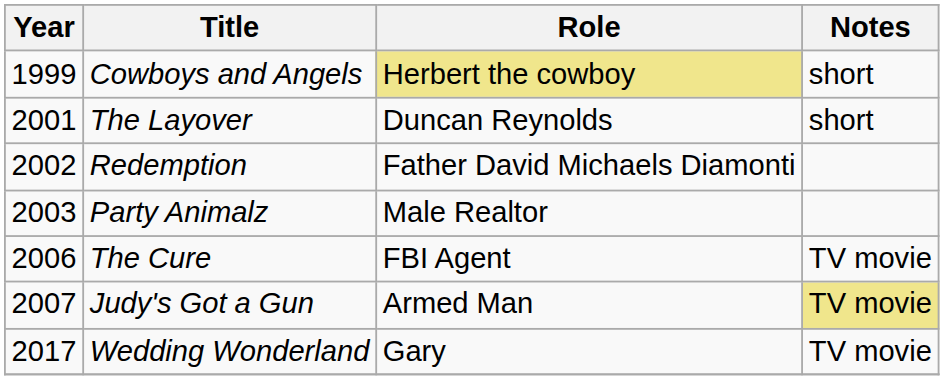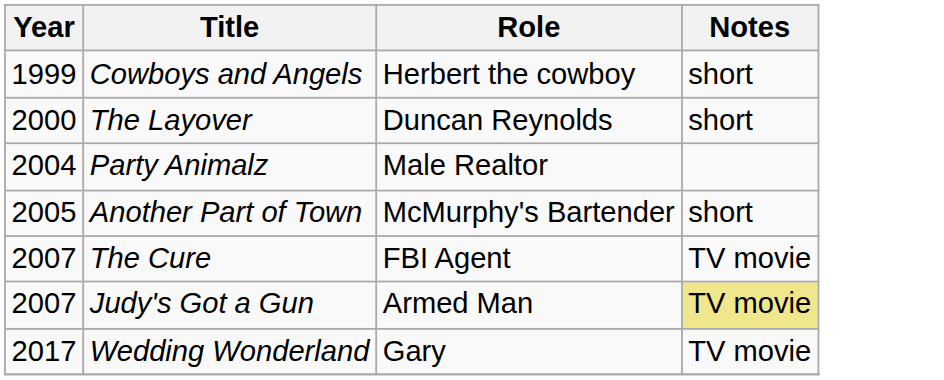Cowboys and Angels | Role: khaki background -> no background
The Layover | Year: 2001 -> 2000
- row: 2002 | Redemption | Father David Michaels Diamonti
Party Animalz | Year: 2003 -> 2004
+ row: 2005 | Another Part of Town | McMurphy's Bartender | short
The Cure | Year: 2006 -> 2007
